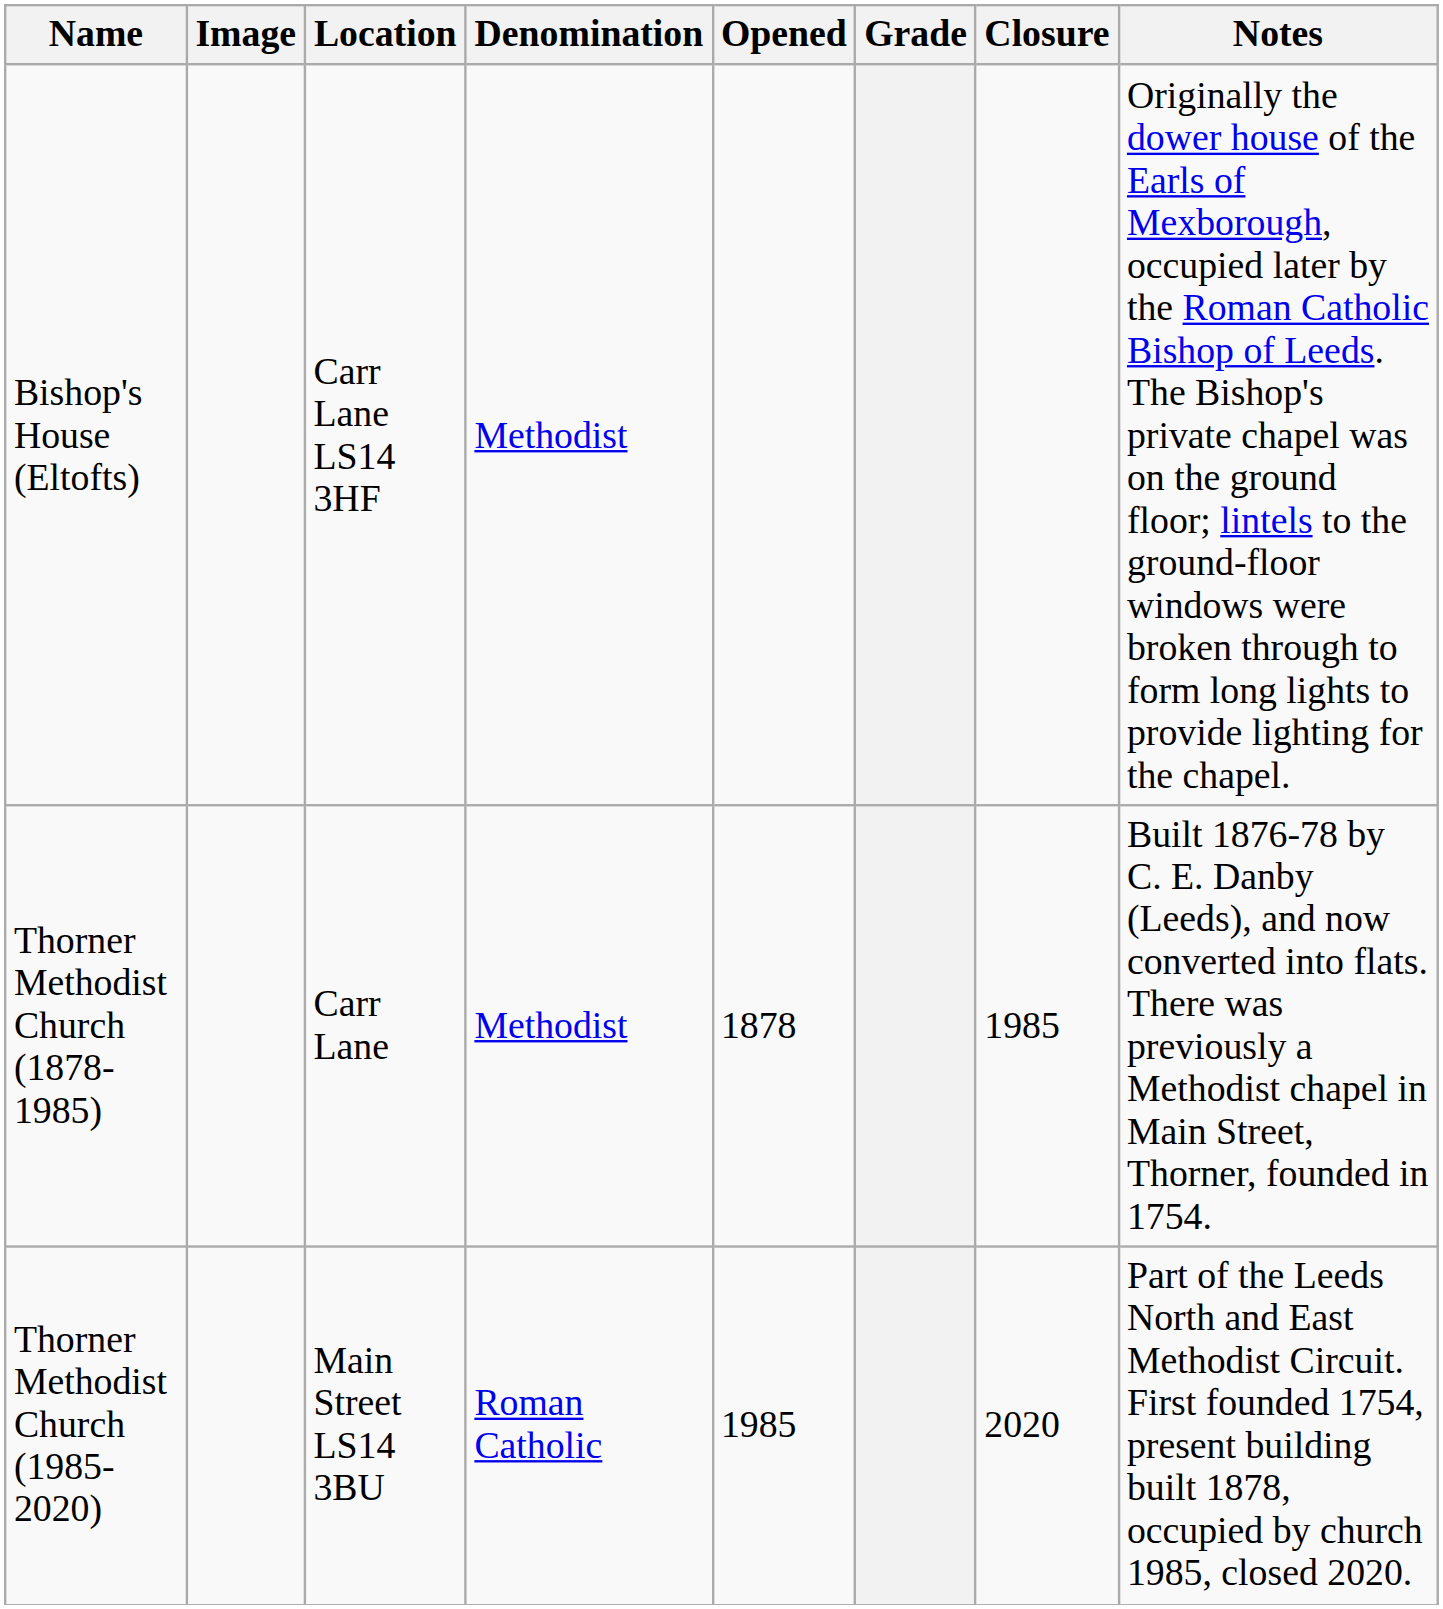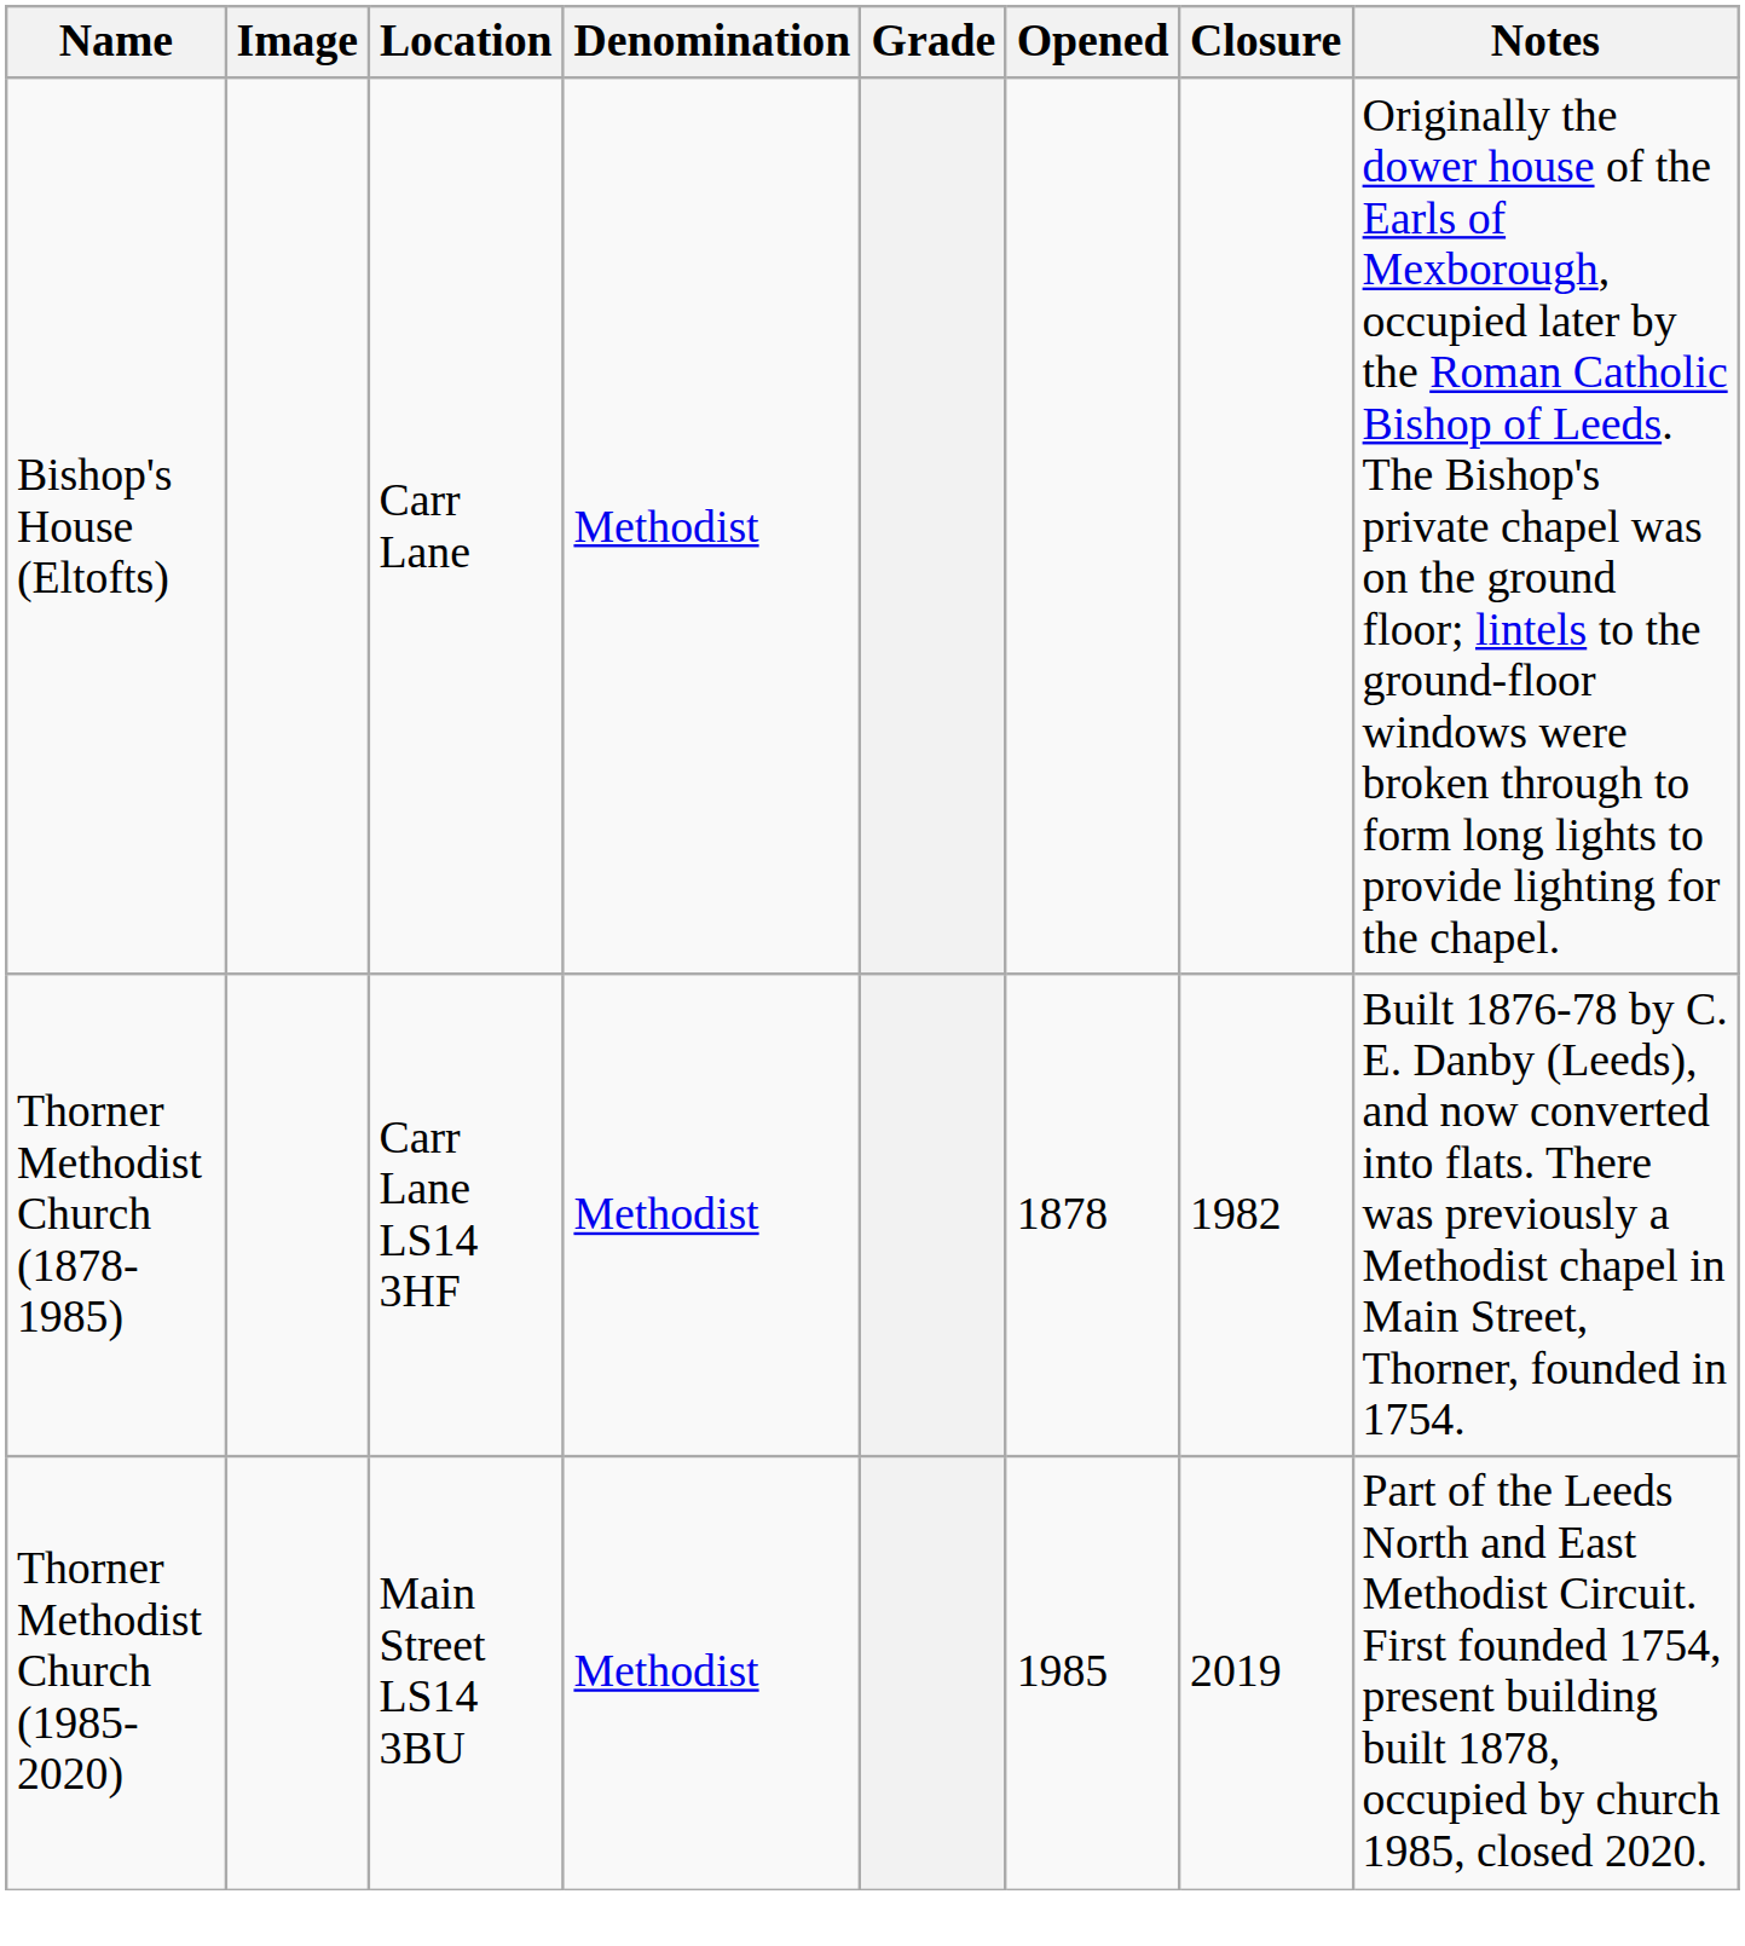columns swapped: Grade <-> Opened
Bishop's House (Eltofts) | Location: Carr Lane LS14 3HF -> Carr Lane
Thorner Methodist Church (1878-1985) | Location: Carr Lane -> Carr Lane LS14 3HF
Thorner Methodist Church (1878-1985) | Closure: 1985 -> 1982
Thorner Methodist Church (1985-2020) | Denomination: Roman Catholic -> Methodist
Thorner Methodist Church (1985-2020) | Closure: 2020 -> 2019
